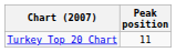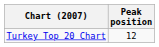Turkey Top 20 Chart | Peak position: 11 -> 12
